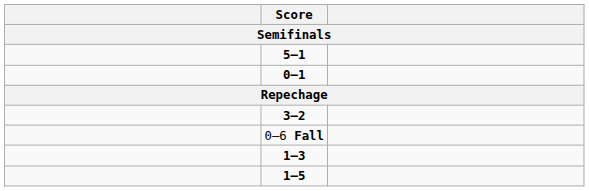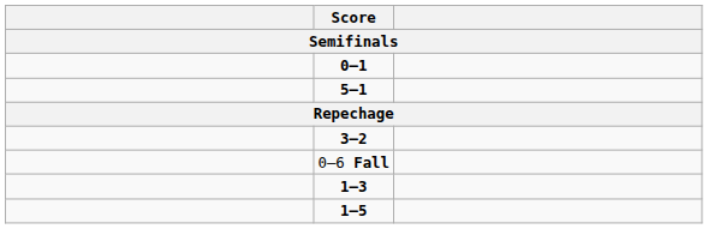rows swapped: 5–1 <-> 0–1
